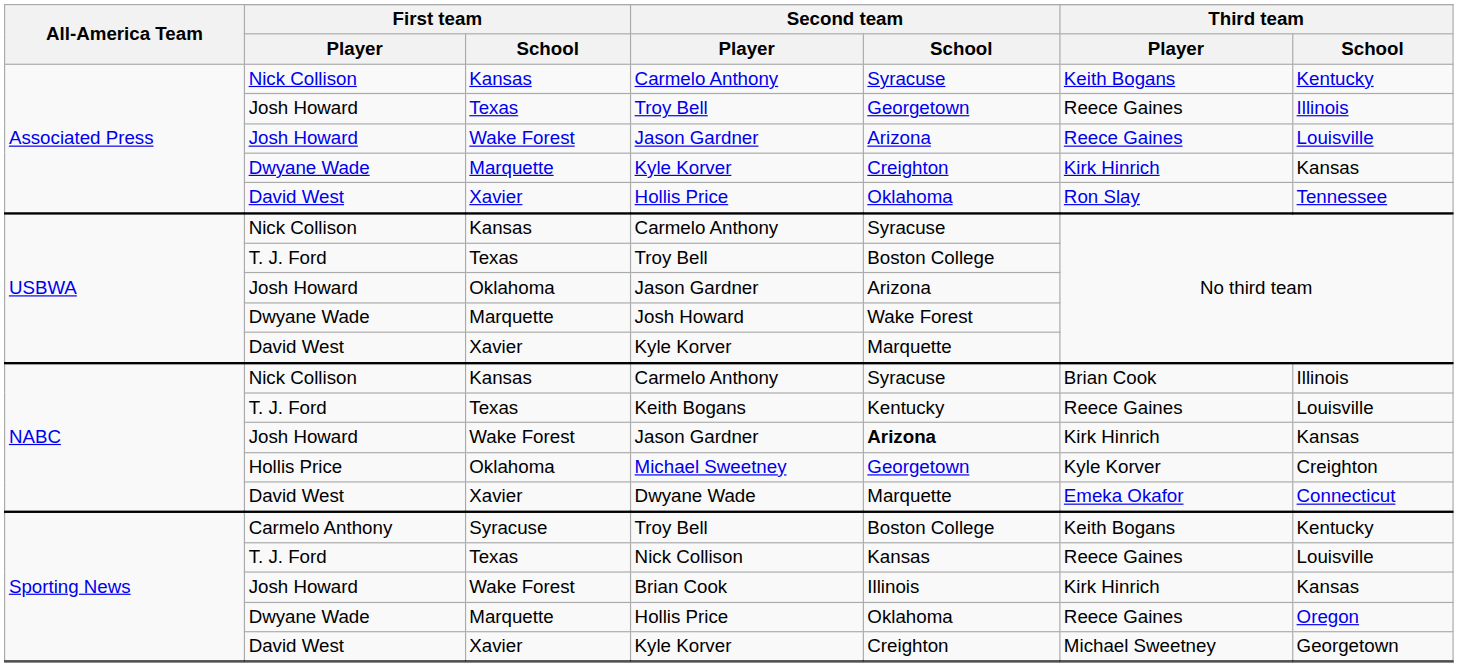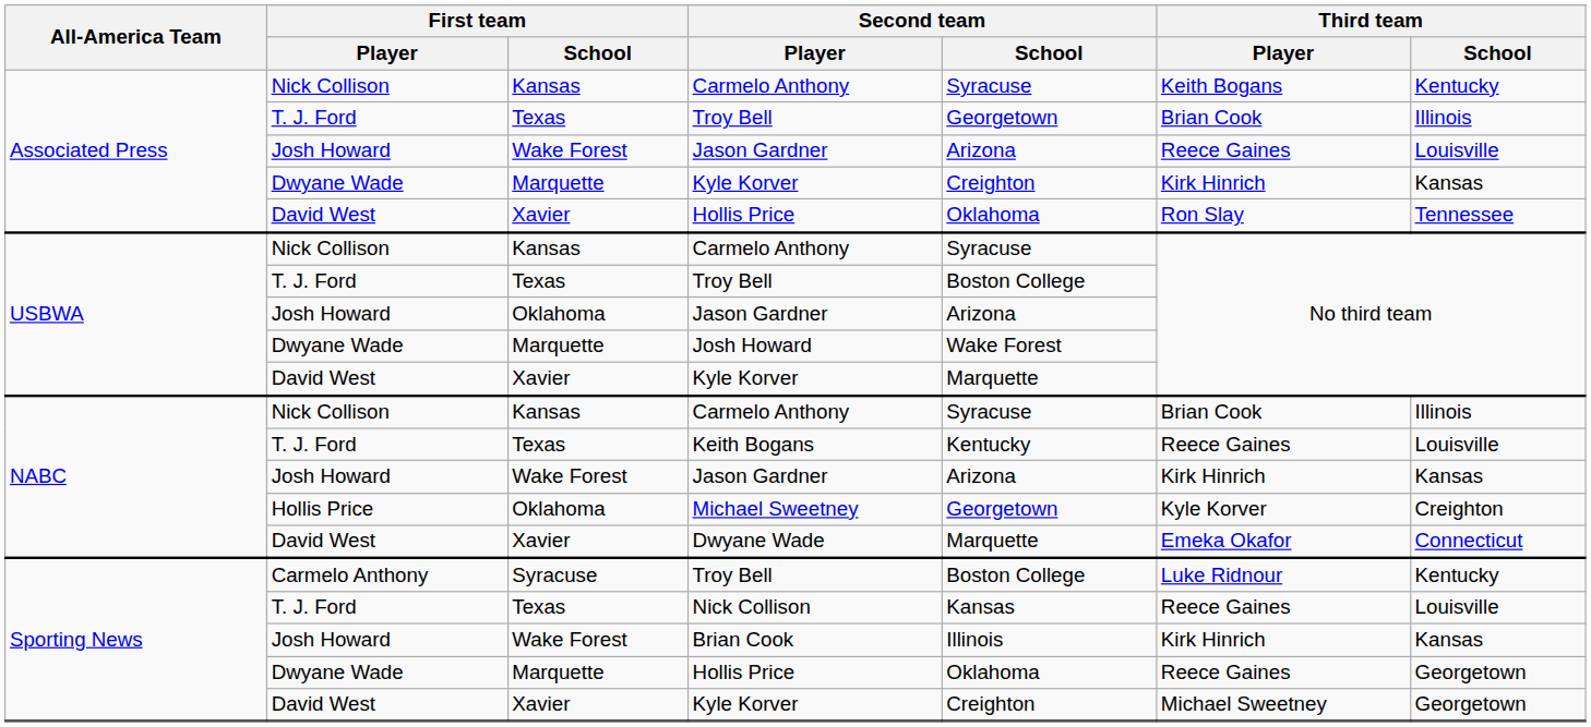Associated Press / Troy Bell | First team / Player: Josh Howard -> T. J. Ford
Associated Press / Troy Bell | Third team / Player: Reece Gaines -> Brian Cook
NABC / Jason Gardner | Second team / School: bold -> normal
Sporting News / Troy Bell | Third team / Player: Keith Bogans -> Luke Ridnour
Sporting News / Hollis Price | Third team / School: Oregon -> Georgetown
